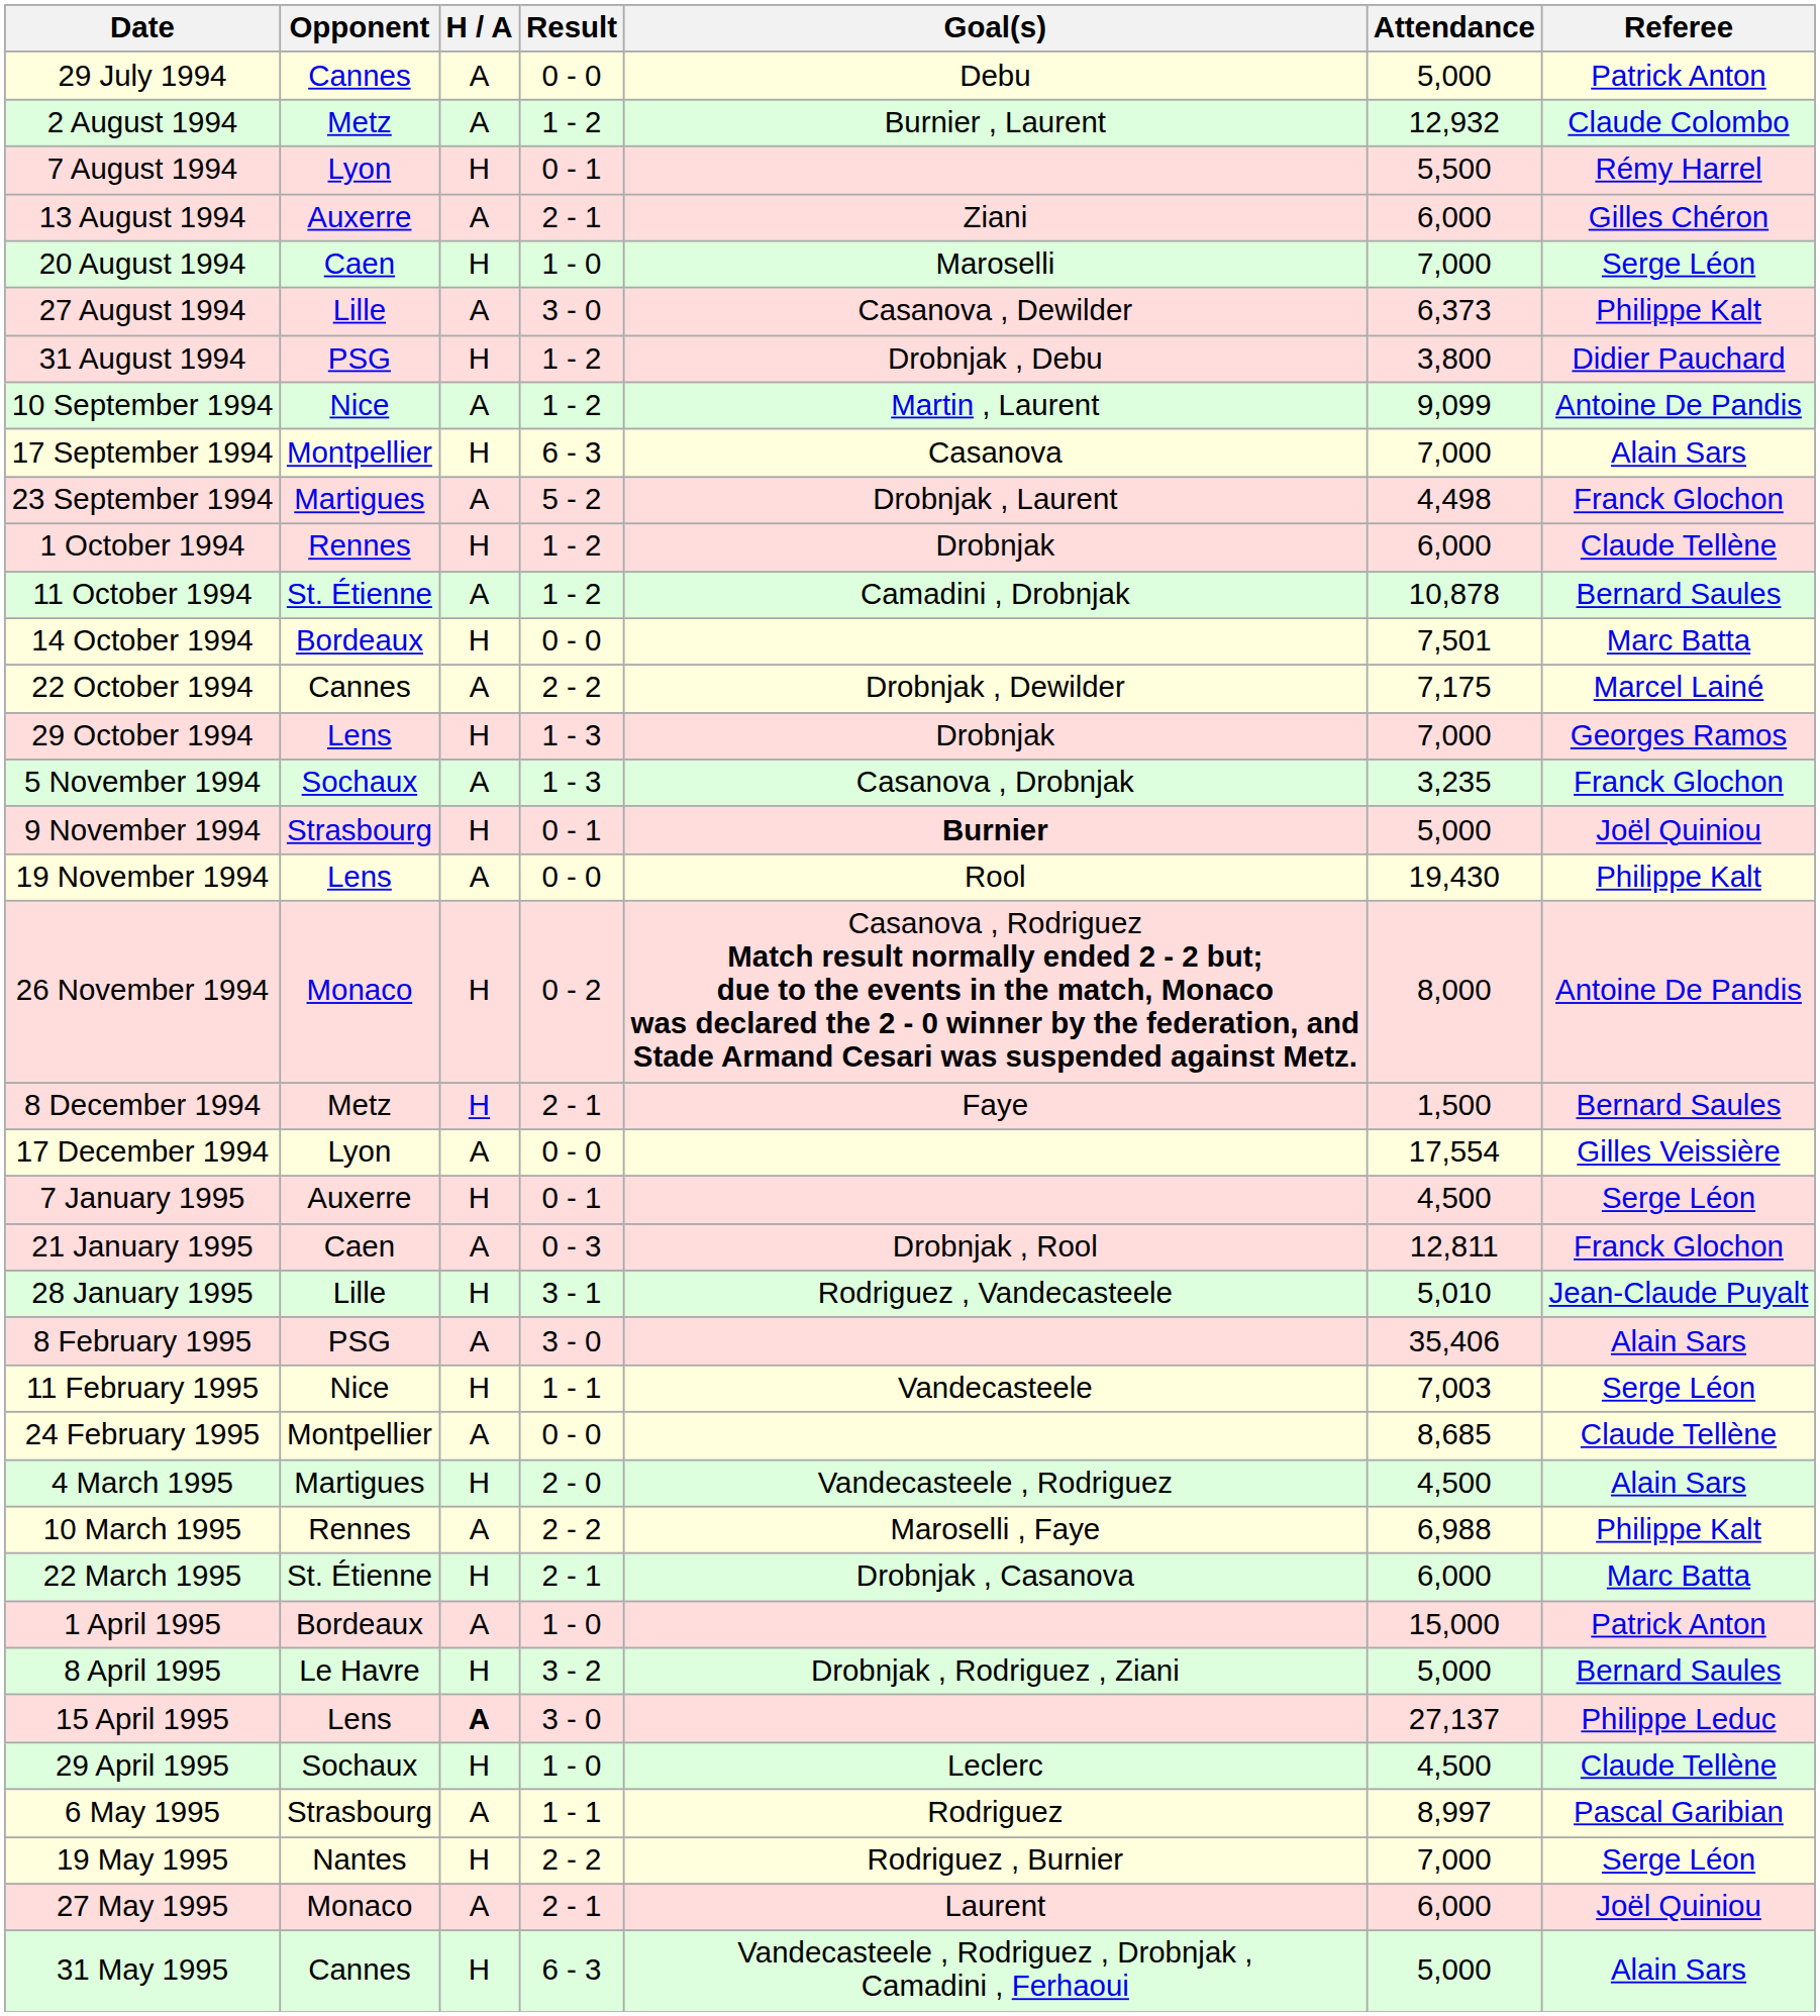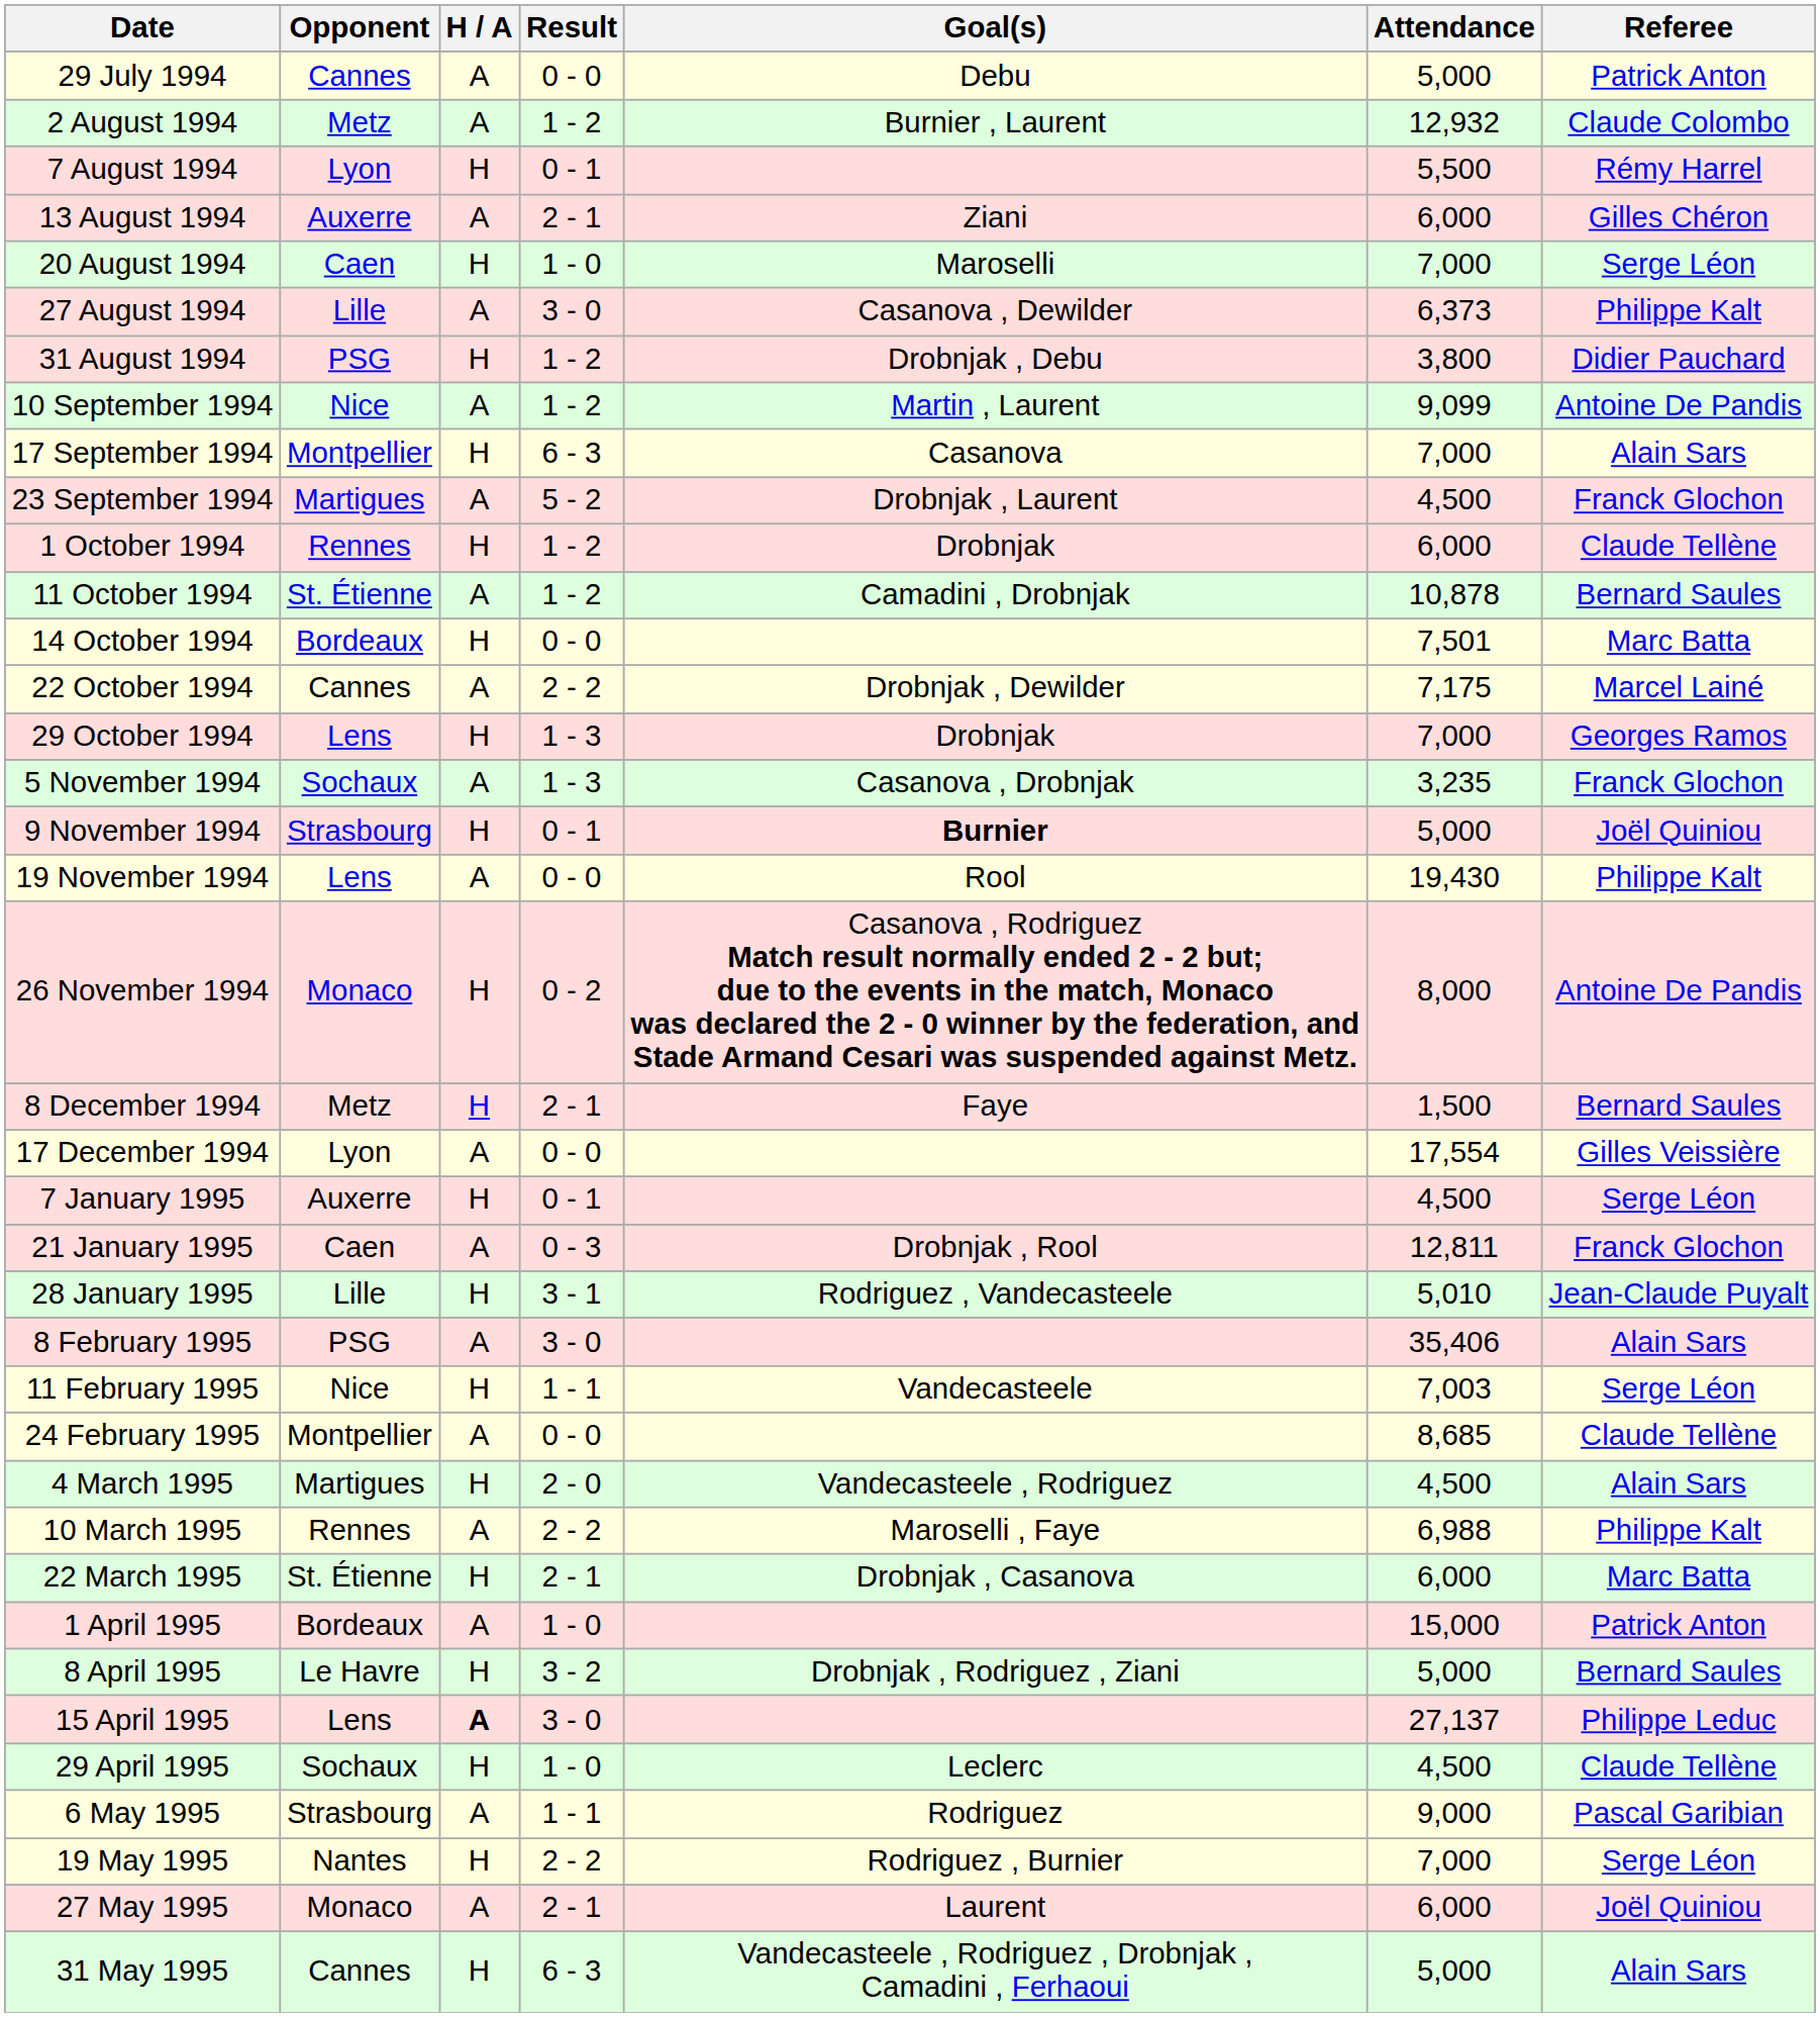23 September 1994 | Attendance: 4,498 -> 4,500
6 May 1995 | Attendance: 8,997 -> 9,000
